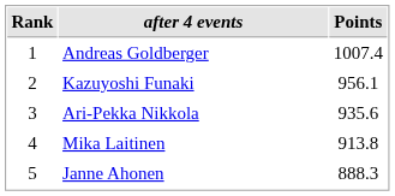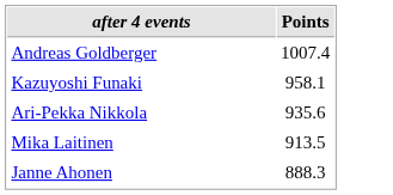- column: Rank | 1 | 2 | 3 | 4 | 5
Kazuyoshi Funaki | Points: 956.1 -> 958.1
Mika Laitinen | Points: 913.8 -> 913.5
